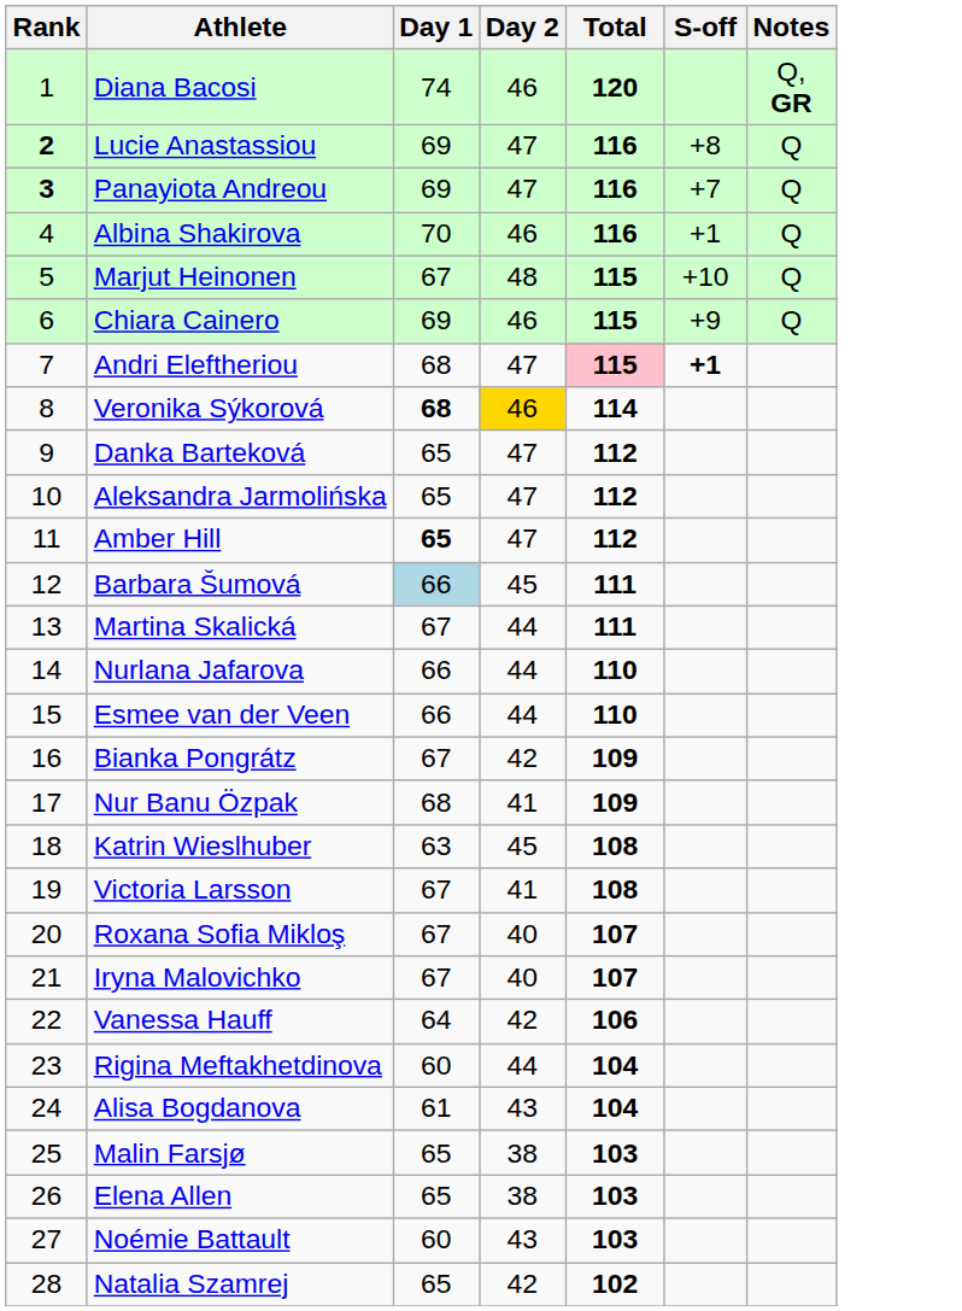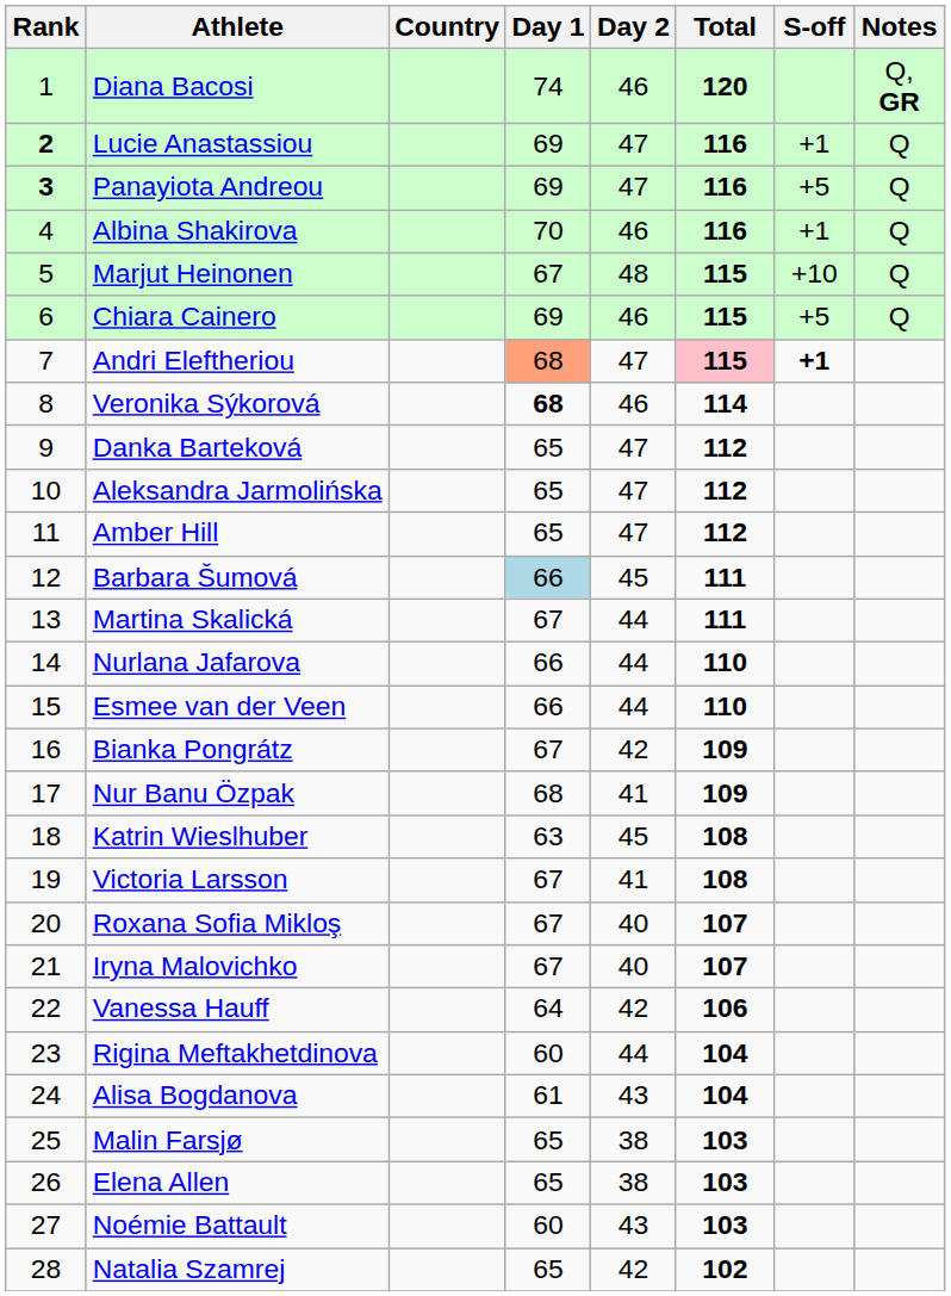+ column: Country
Lucie Anastassiou | S-off: +8 -> +1
Panayiota Andreou | S-off: +7 -> +5
Chiara Cainero | S-off: +9 -> +5
Andri Eleftheriou | Day 1: no background -> lightsalmon background
Veronika Sýkorová | Day 2: gold background -> no background
Amber Hill | Day 1: bold -> normal
